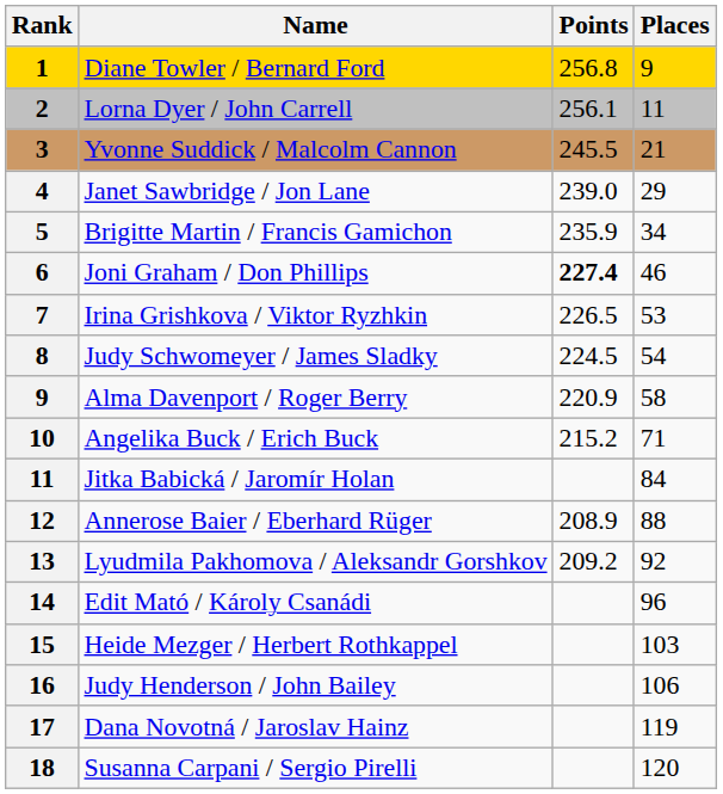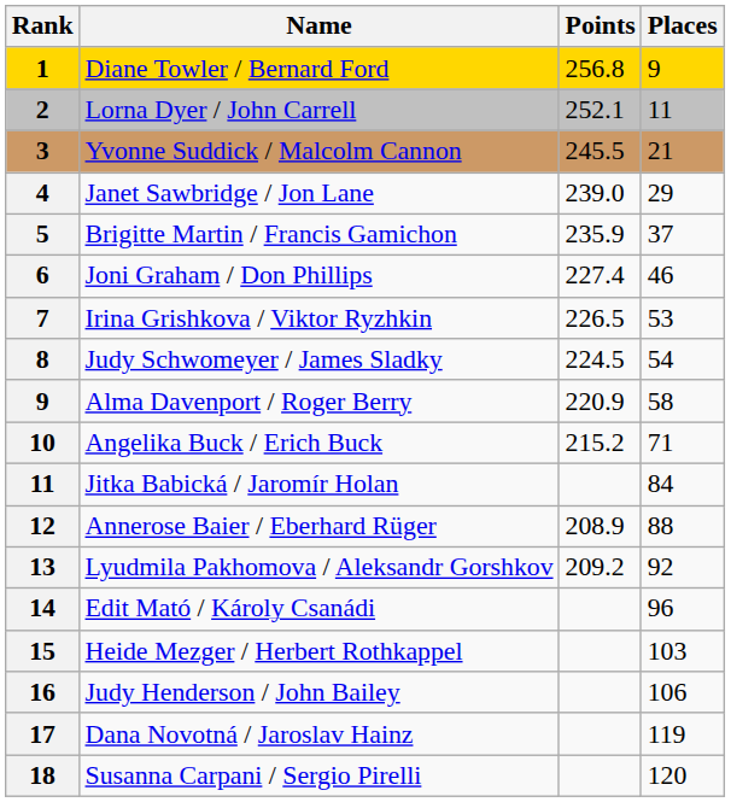Lorna Dyer / John Carrell | Points: 256.1 -> 252.1
Brigitte Martin / Francis Gamichon | Places: 34 -> 37
Joni Graham / Don Phillips | Points: bold -> normal
